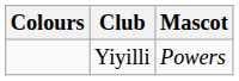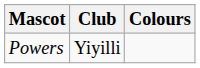columns swapped: Colours <-> Mascot
